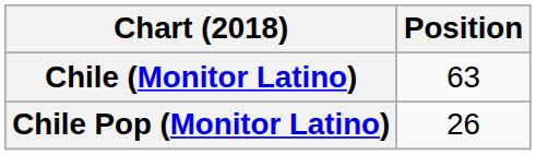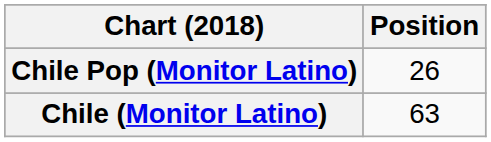rows swapped: Chile (Monitor Latino) <-> Chile Pop (Monitor Latino)
